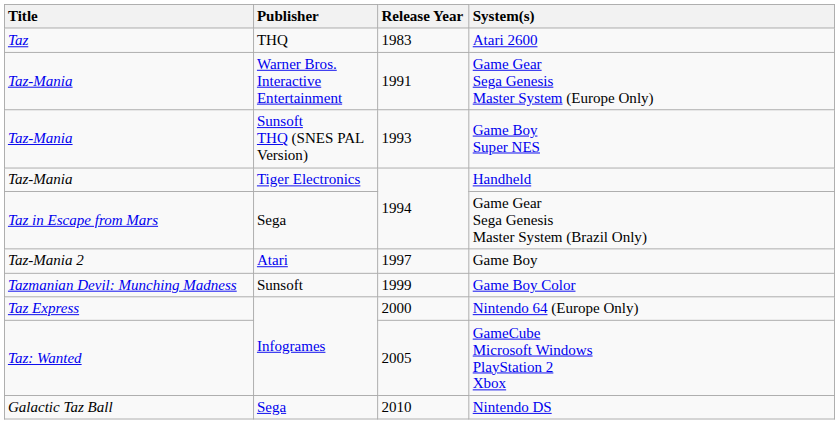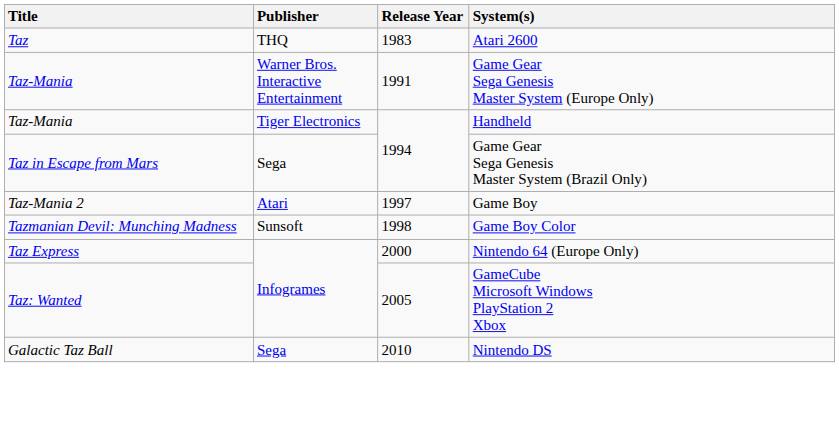- row: Taz-Mania | Sunsoft THQ (SNES PAL Version) | 1993 | Game Boy Super NES
Game Boy Color | Release Year: 1999 -> 1998
